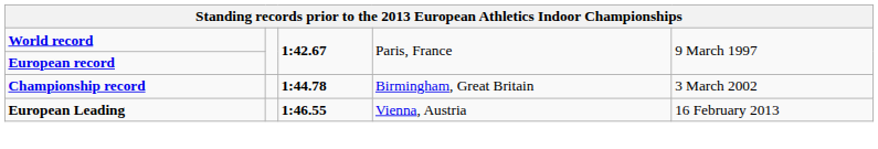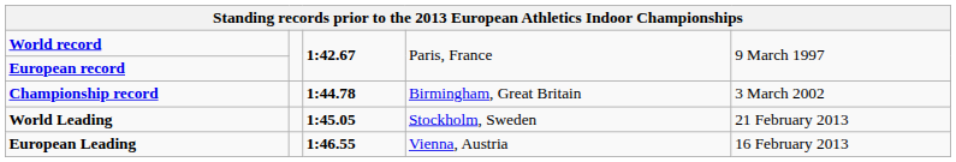+ row: World Leading | 1:45.05 | Stockholm, Sweden | 21 February 2013
